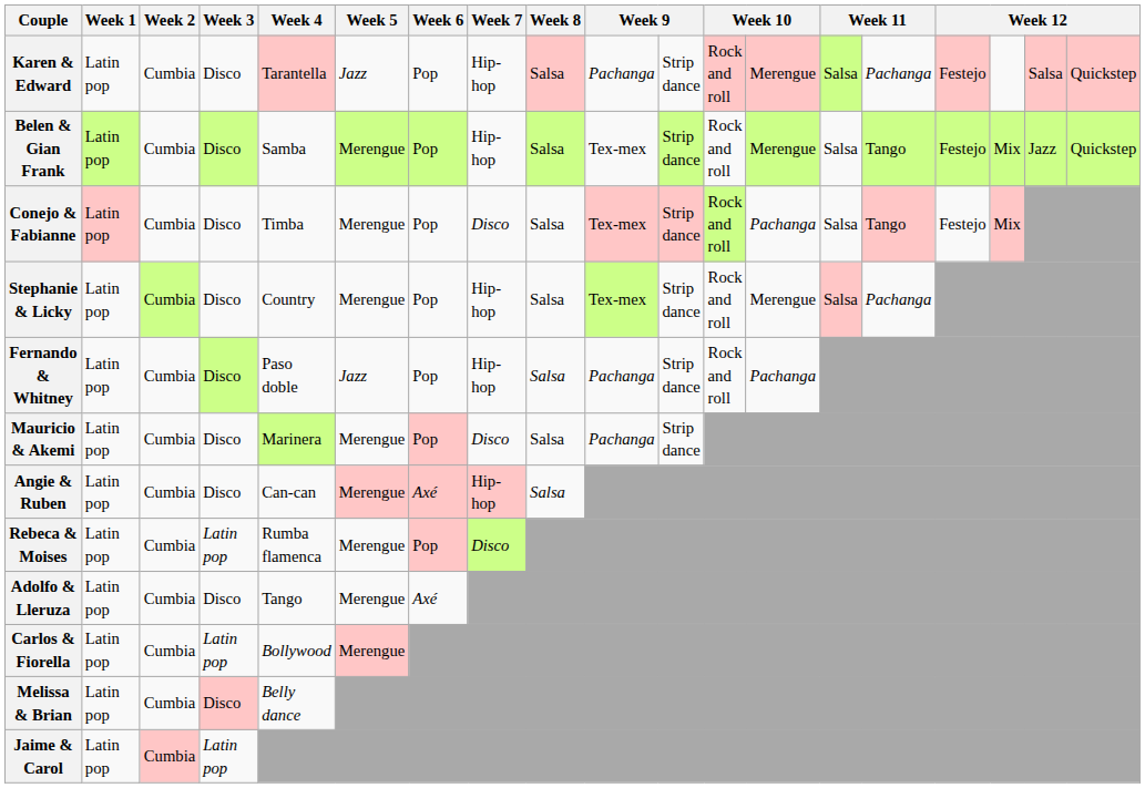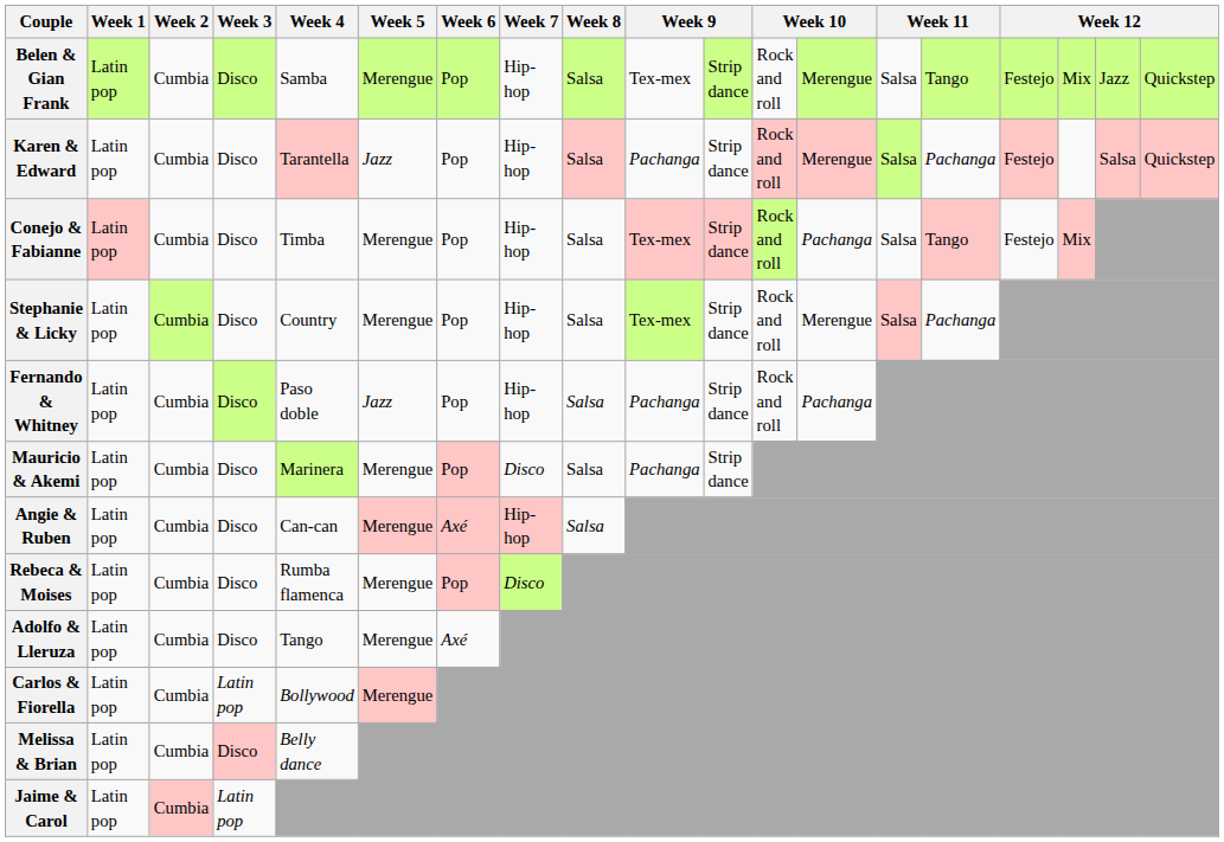rows swapped: Belen & Gian Frank <-> Karen & Edward
Conejo & Fabianne | Week 7: Disco -> Hip-hop
Rebeca & Moises | Week 3: Latin pop -> Disco
